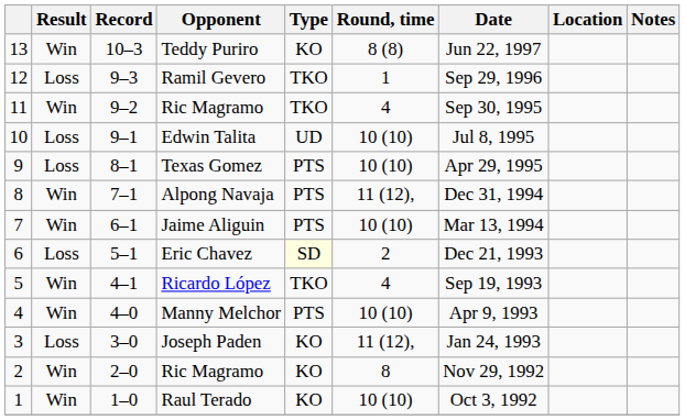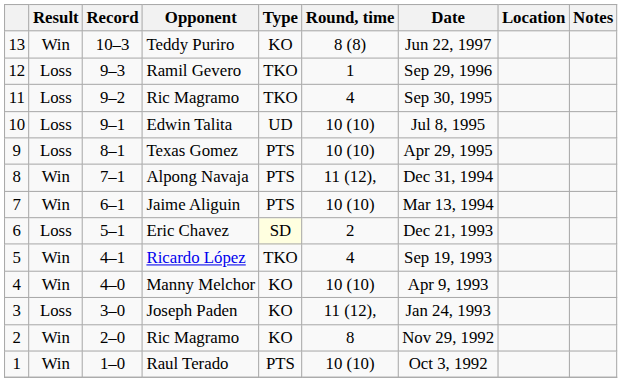11 / Ric Magramo | Result: Win -> Loss
Manny Melchor | Type: PTS -> KO
Raul Terado | Type: KO -> PTS
